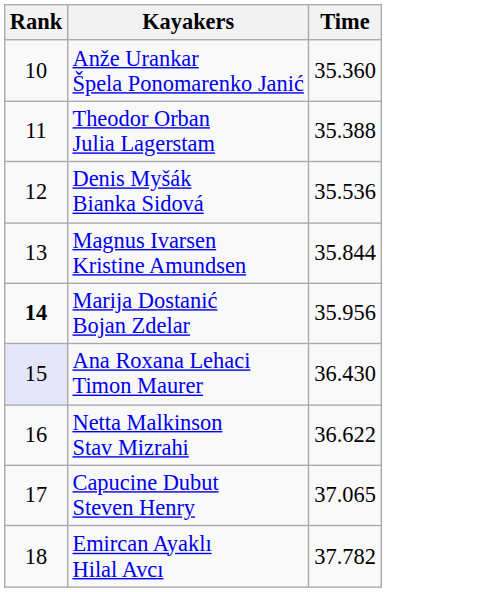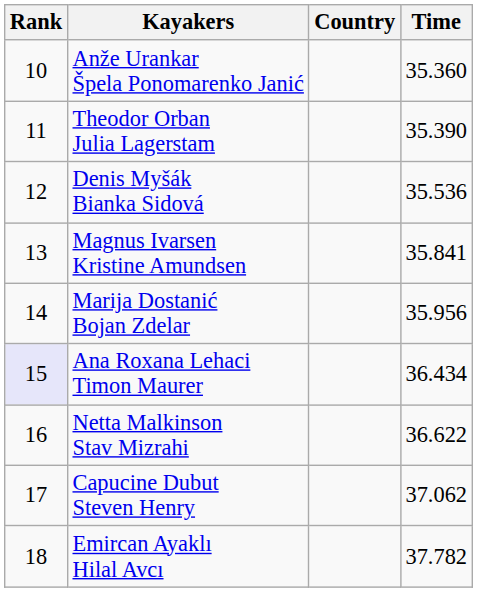+ column: Country
Theodor Orban Julia Lagerstam | Time: 35.388 -> 35.390
Magnus Ivarsen Kristine Amundsen | Time: 35.844 -> 35.841
Marija Dostanić Bojan Zdelar | Rank: bold -> normal
Ana Roxana Lehaci Timon Maurer | Time: 36.430 -> 36.434
Capucine Dubut Steven Henry | Time: 37.065 -> 37.062
